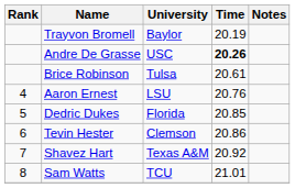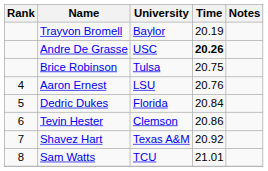Brice Robinson | Time: 20.61 -> 20.75
Dedric Dukes | Time: 20.85 -> 20.84
